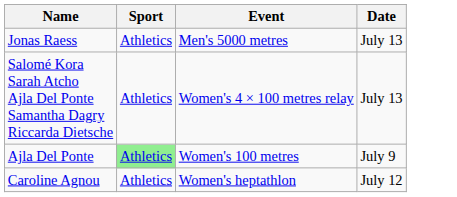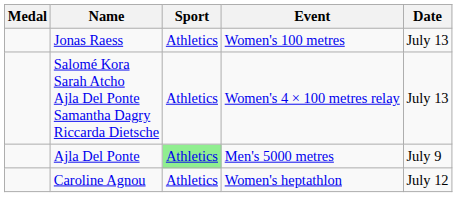+ column: Medal
Jonas Raess | Event: Men's 5000 metres -> Women's 100 metres
Ajla Del Ponte | Event: Women's 100 metres -> Men's 5000 metres
